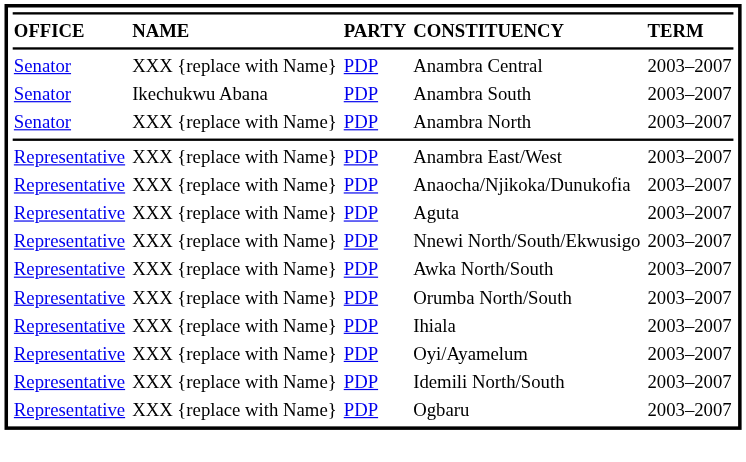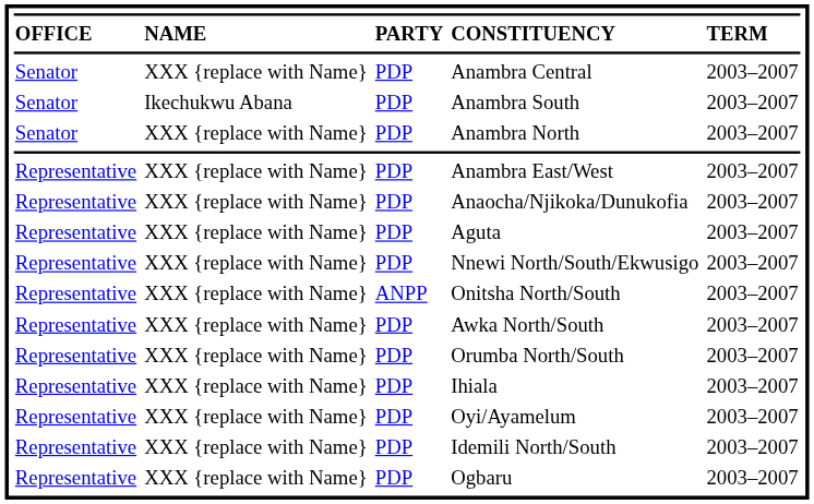+ row: Representative | XXX {replace with Name} | ANPP | Onitsha North/South | 2003–2007
